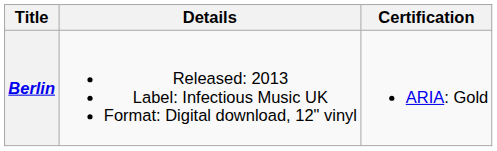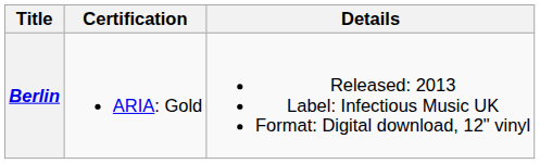columns swapped: Details <-> Certification
